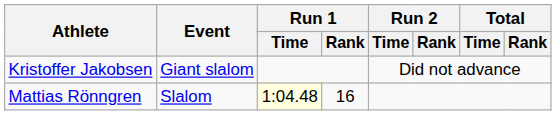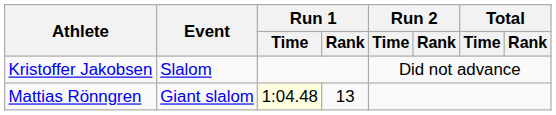Kristoffer Jakobsen | Event: Giant slalom -> Slalom
Mattias Rönngren | Event: Slalom -> Giant slalom
Mattias Rönngren | Run 1 / Rank: 16 -> 13
